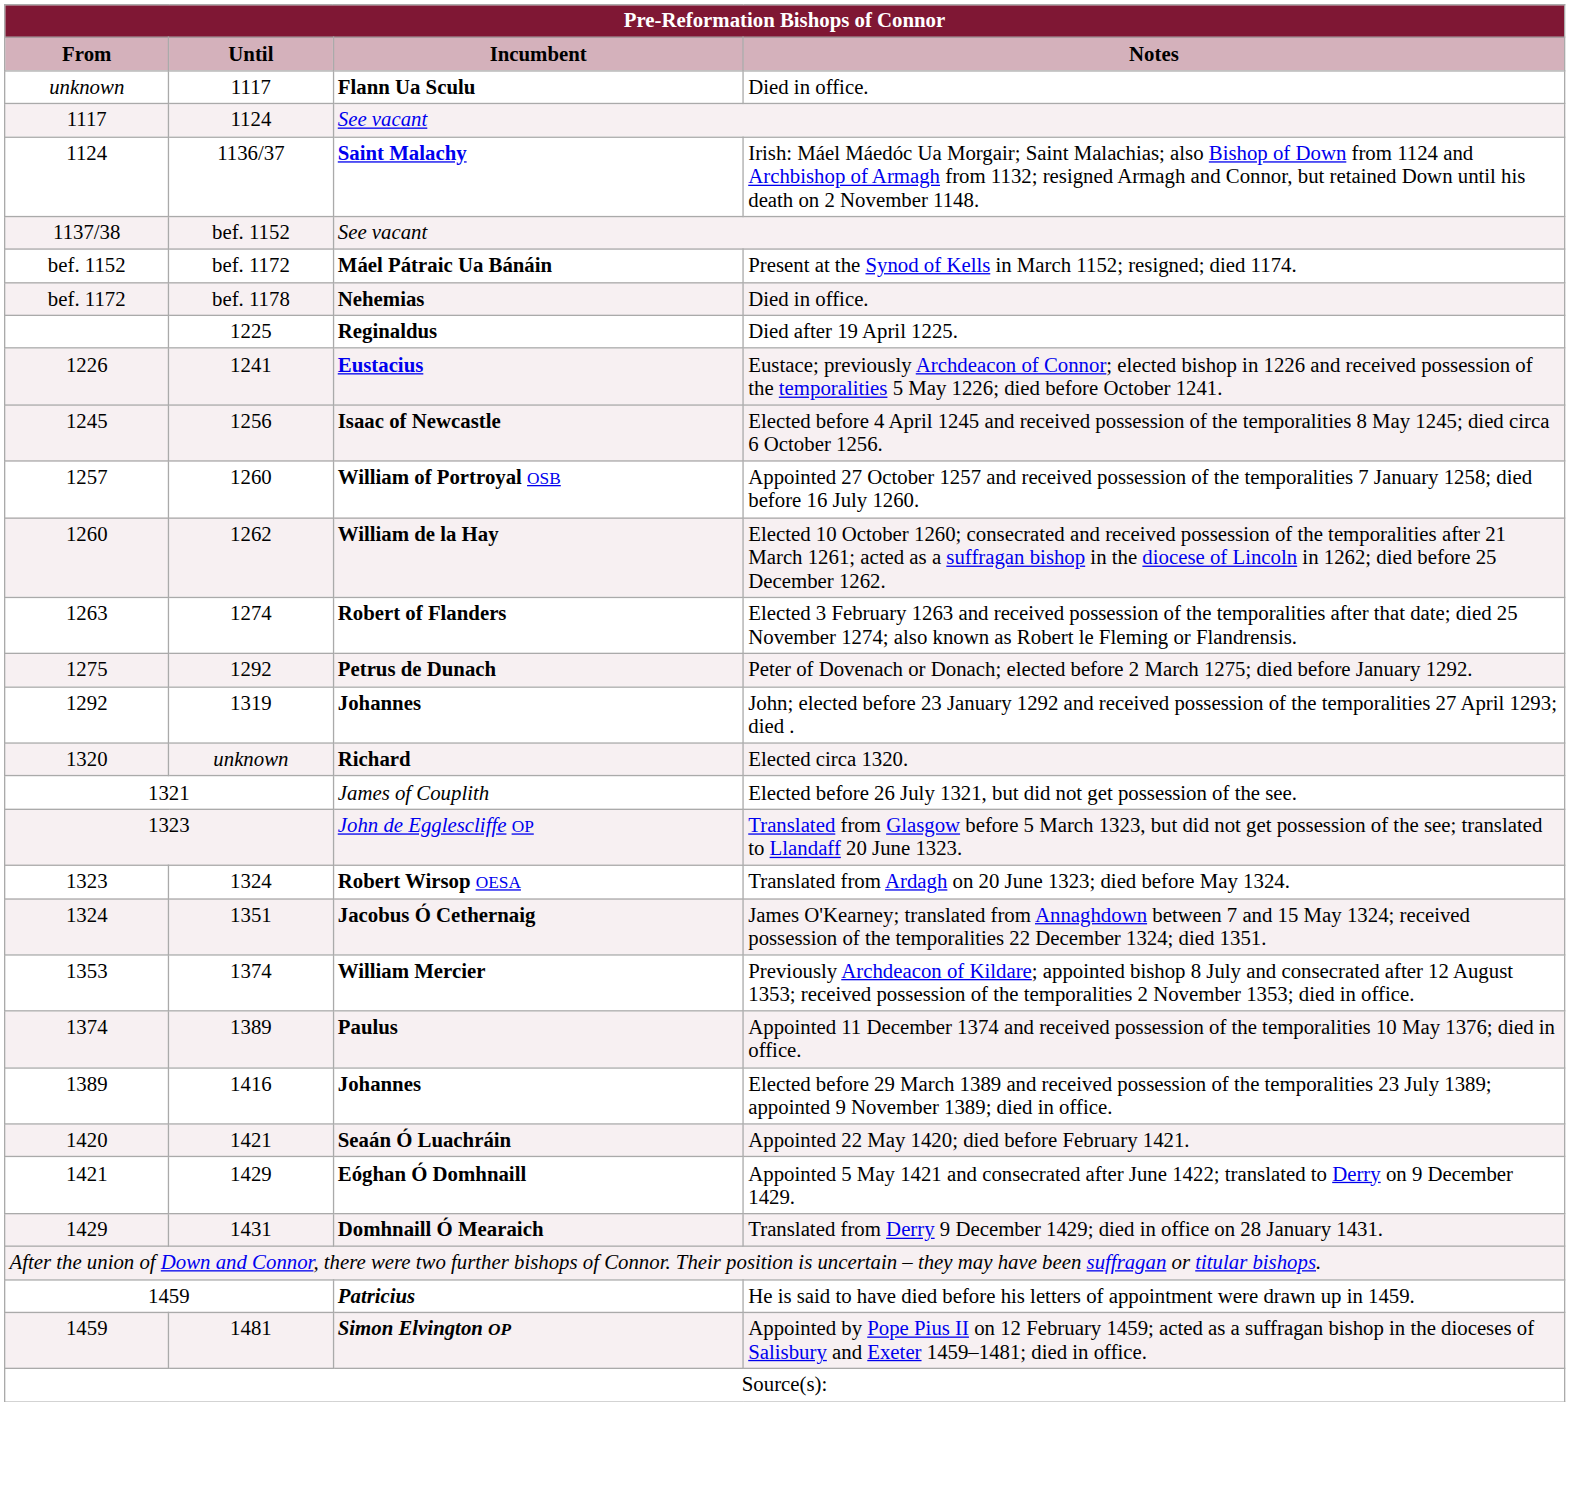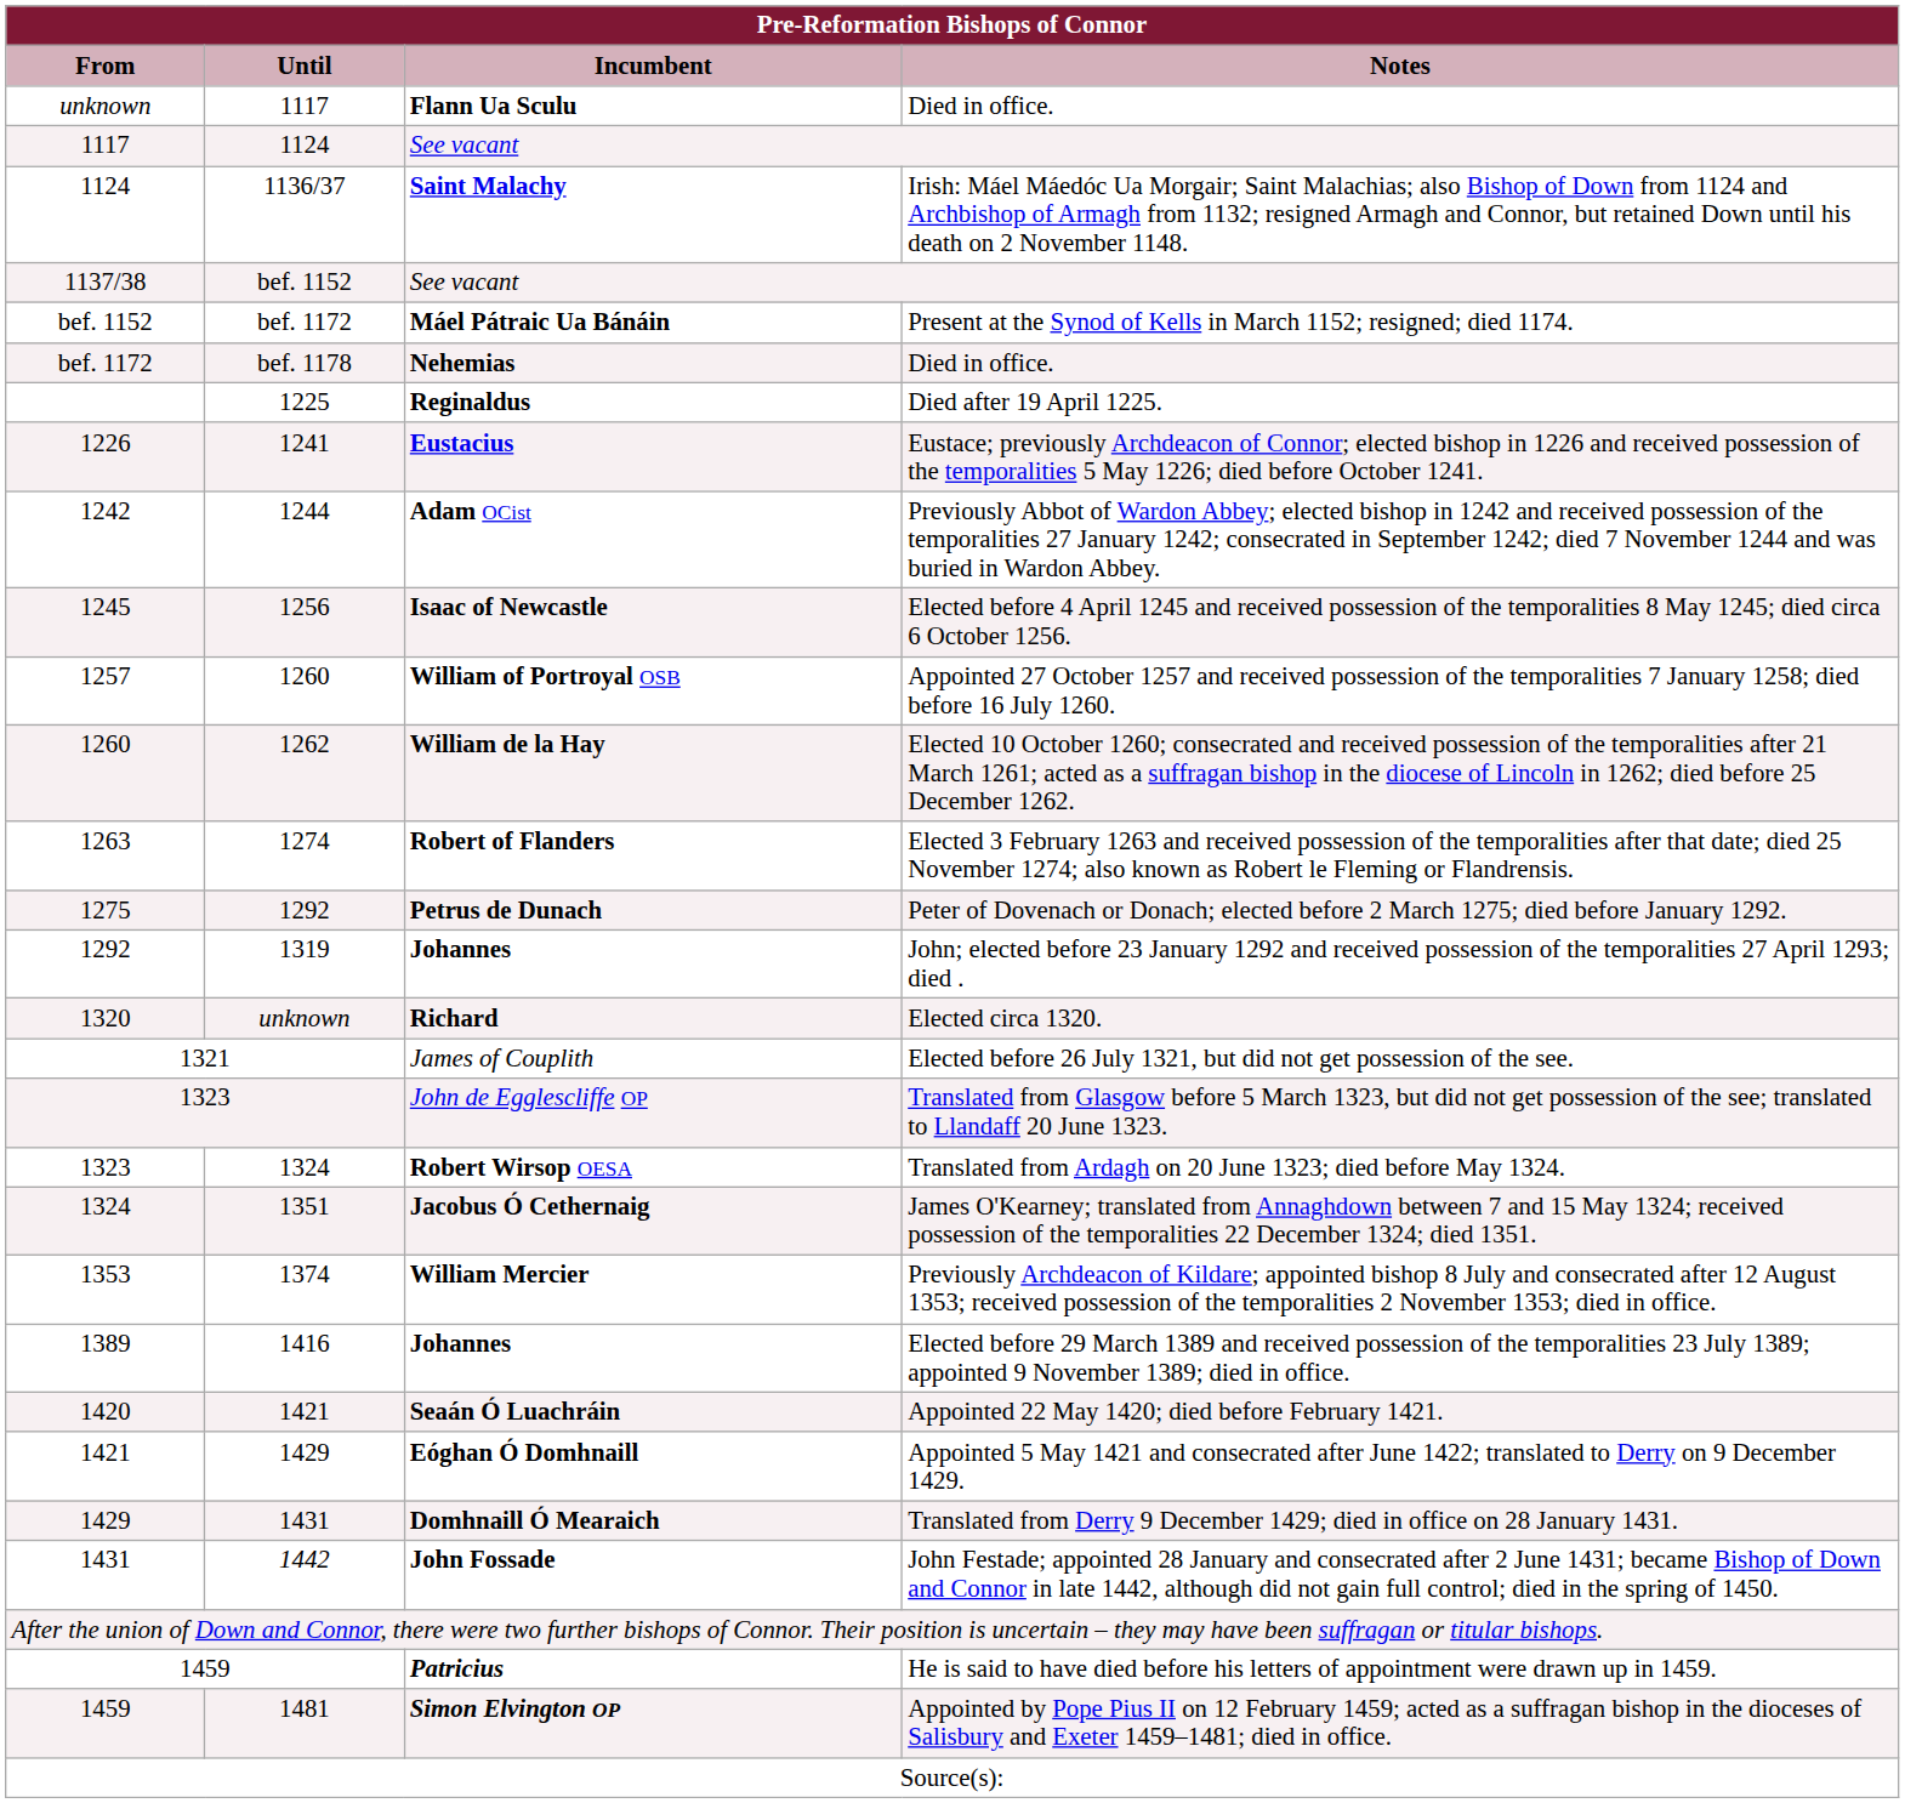+ row: 1242 | 1244 | Adam OCist | Previously Abbot of Wardon Abbey; elected bishop in 1242 and received possession of the temporalities 27 January 1242; consecrated in September 1242; died 7 November 1244 and was buried in Wardon Abbey.
- row: 1374 | 1389 | Paulus | Appointed 11 December 1374 and received possession of the temporalities 10 May 1376; died in office.
+ row: 1431 | 1442 | John Fossade | John Festade; appointed 28 January and consecrated after 2 June 1431; became Bishop of Down and Connor in late 1442, although did not gain full control; died in the spring of 1450.
